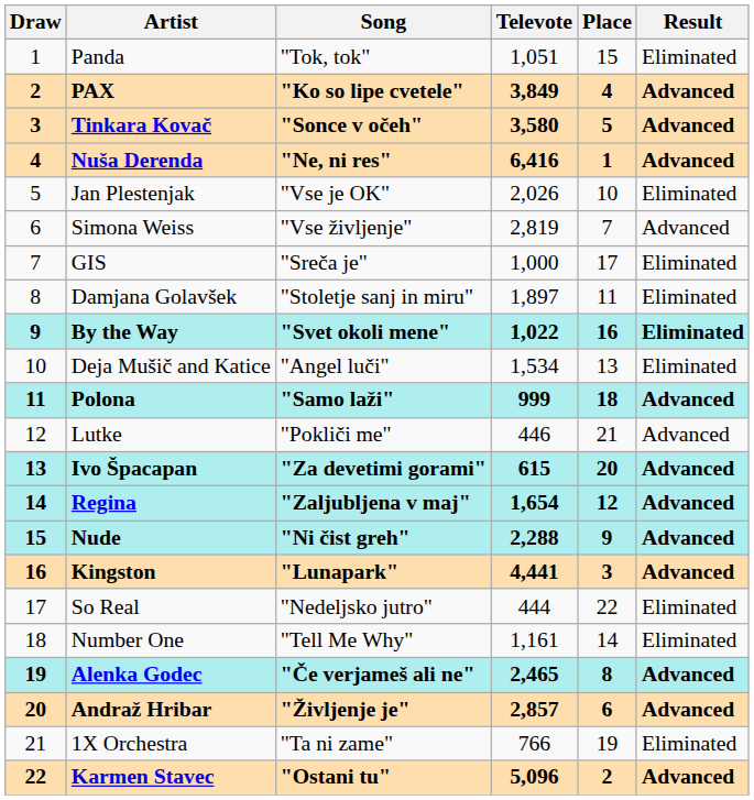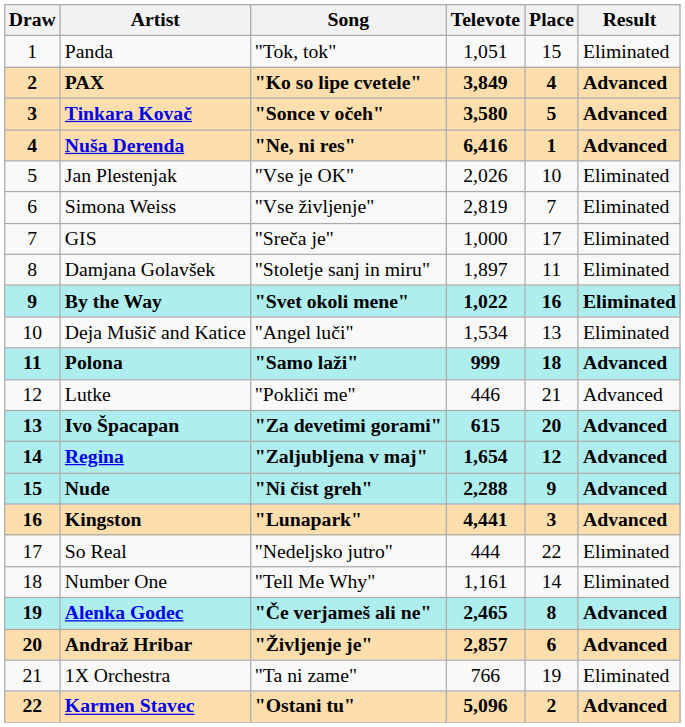Simona Weiss | Result: Advanced -> Eliminated
